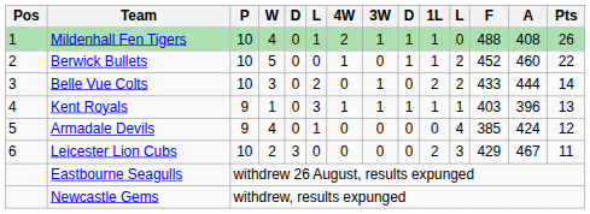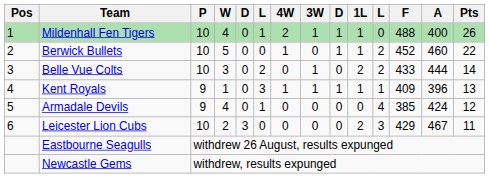Mildenhall Fen Tigers | A: 408 -> 400
Kent Royals | F: 403 -> 409
